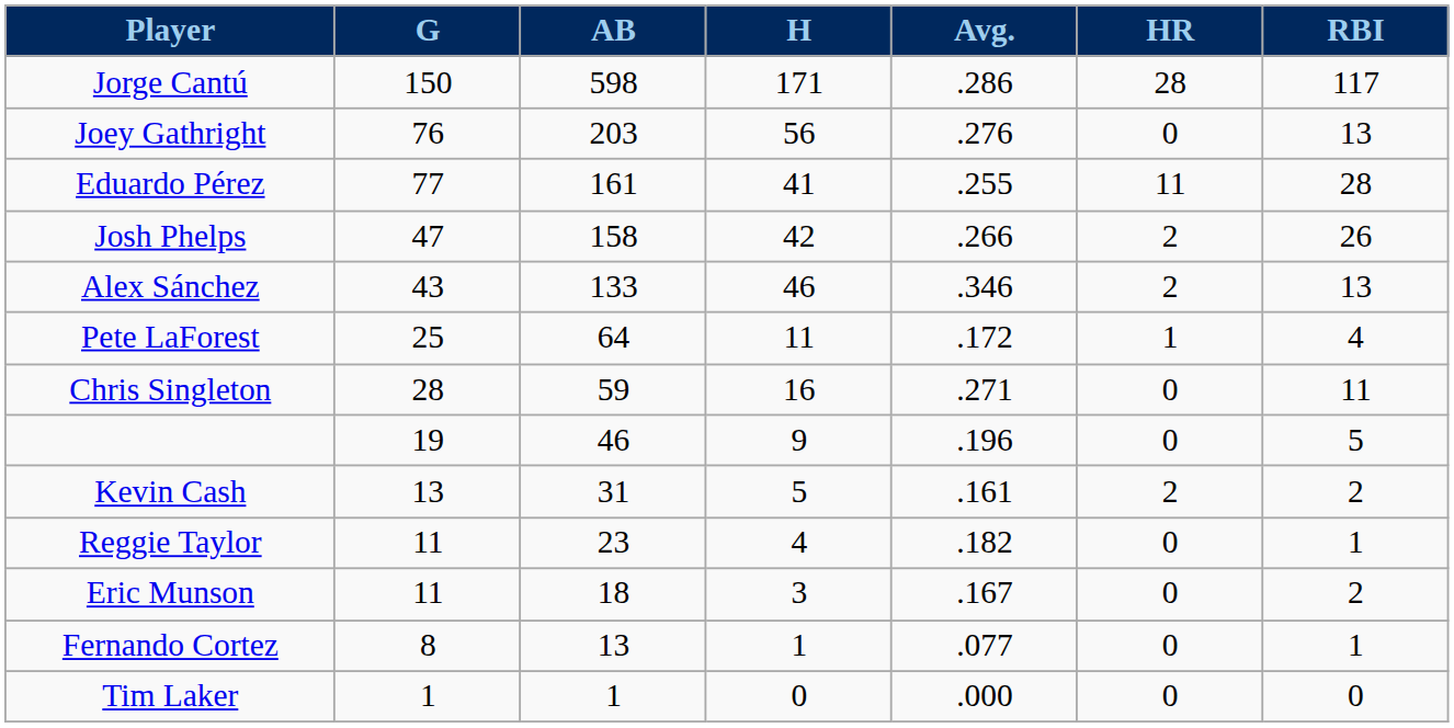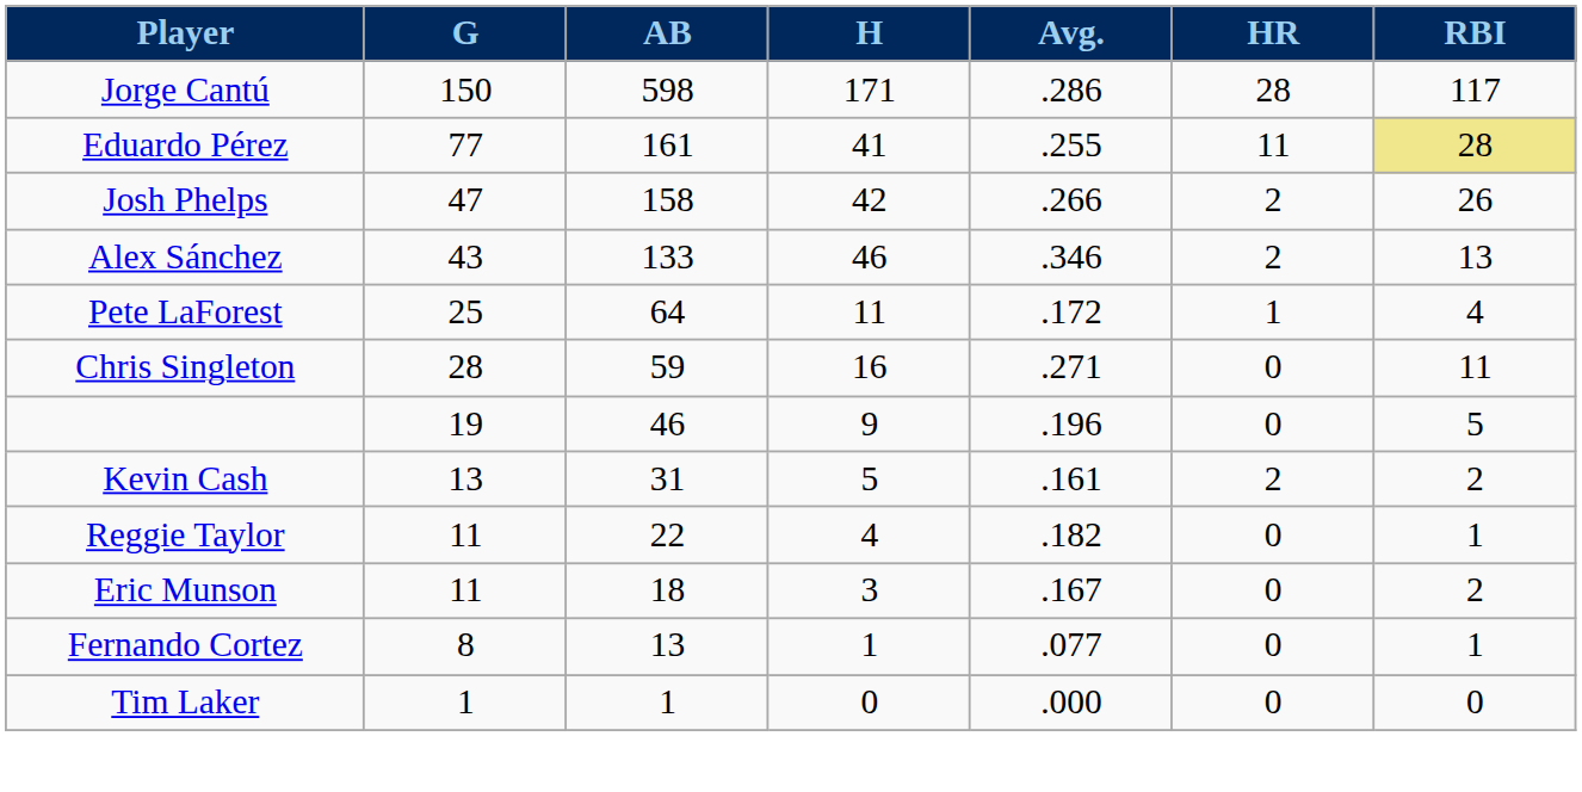- row: Joey Gathright | 76 | 203 | 56 | .276 | 0 | 13
Eduardo Pérez | RBI: no background -> khaki background
Reggie Taylor | AB: 23 -> 22
